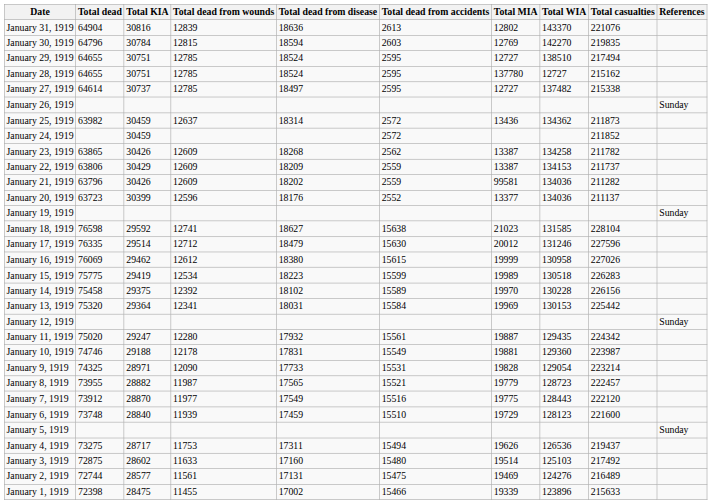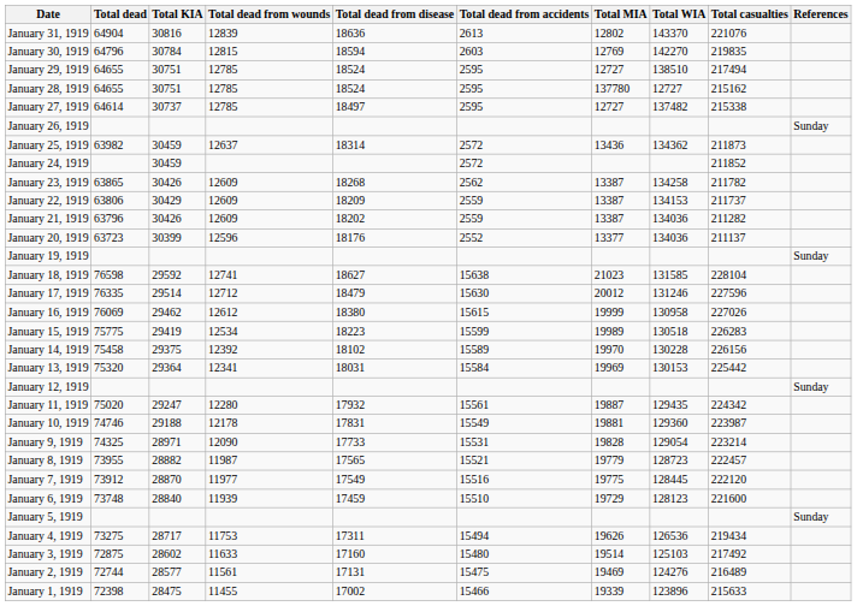January 21, 1919 | Total MIA: 99581 -> 13387
January 7, 1919 | Total WIA: 128443 -> 128445
January 4, 1919 | Total casualties: 219437 -> 219434
